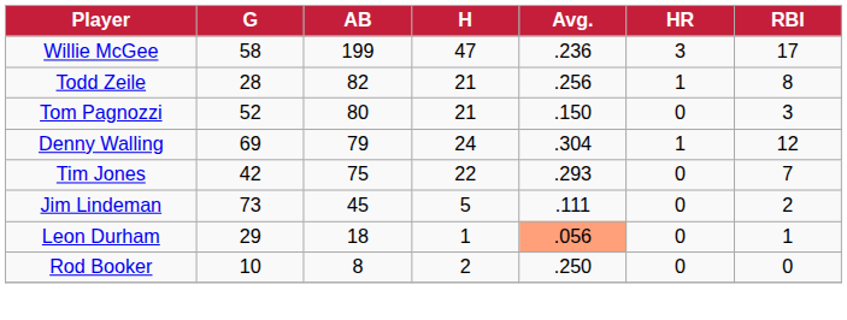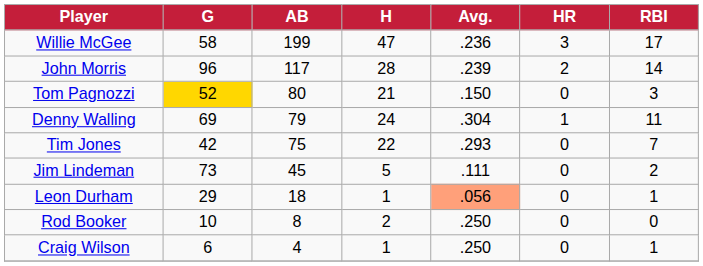+ row: John Morris | 96 | 117 | 28 | .239 | 2 | 14
- row: Todd Zeile | 28 | 82 | 21 | .256 | 1 | 8
Tom Pagnozzi | G: no background -> gold background
Denny Walling | RBI: 12 -> 11
+ row: Craig Wilson | 6 | 4 | 1 | .250 | 0 | 1
